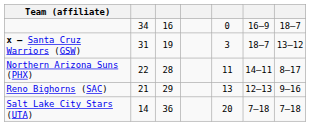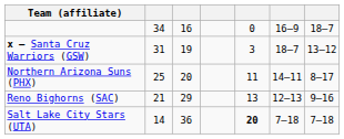Northern Arizona Suns (PHX) | column 2: 22 -> 25
Northern Arizona Suns (PHX) | column 3: 28 -> 20
Salt Lake City Stars (UTA) | column 5: normal -> bold
